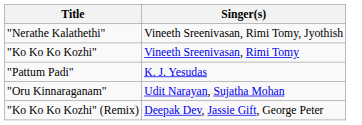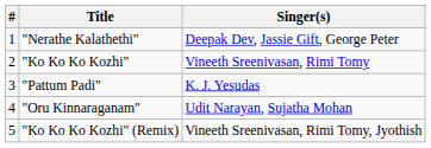+ column: # | 1 | 2 | 3 | 4 | 5
"Nerathe Kalathethi" | Singer(s): Vineeth Sreenivasan, Rimi Tomy, Jyothish -> Deepak Dev, Jassie Gift, George Peter
"Ko Ko Ko Kozhi" (Remix) | Singer(s): Deepak Dev, Jassie Gift, George Peter -> Vineeth Sreenivasan, Rimi Tomy, Jyothish
